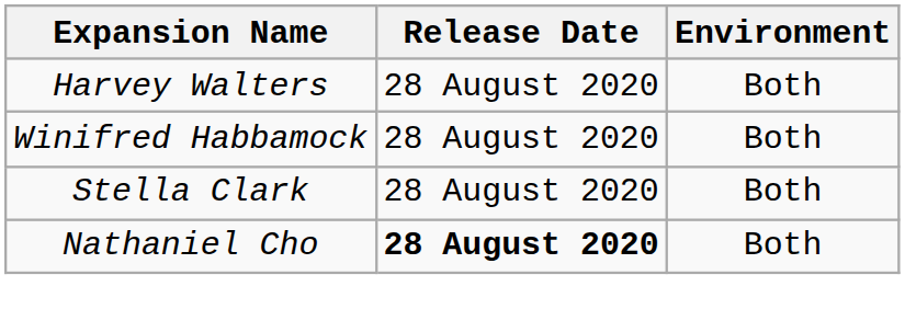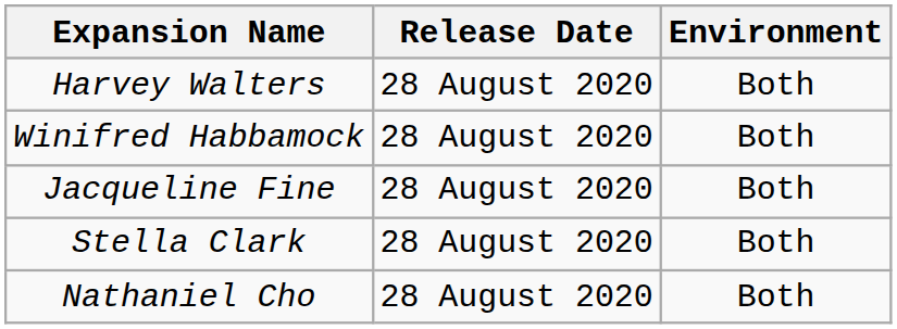+ row: Jacqueline Fine | 28 August 2020 | Both
Nathaniel Cho | Release Date: bold -> normal
